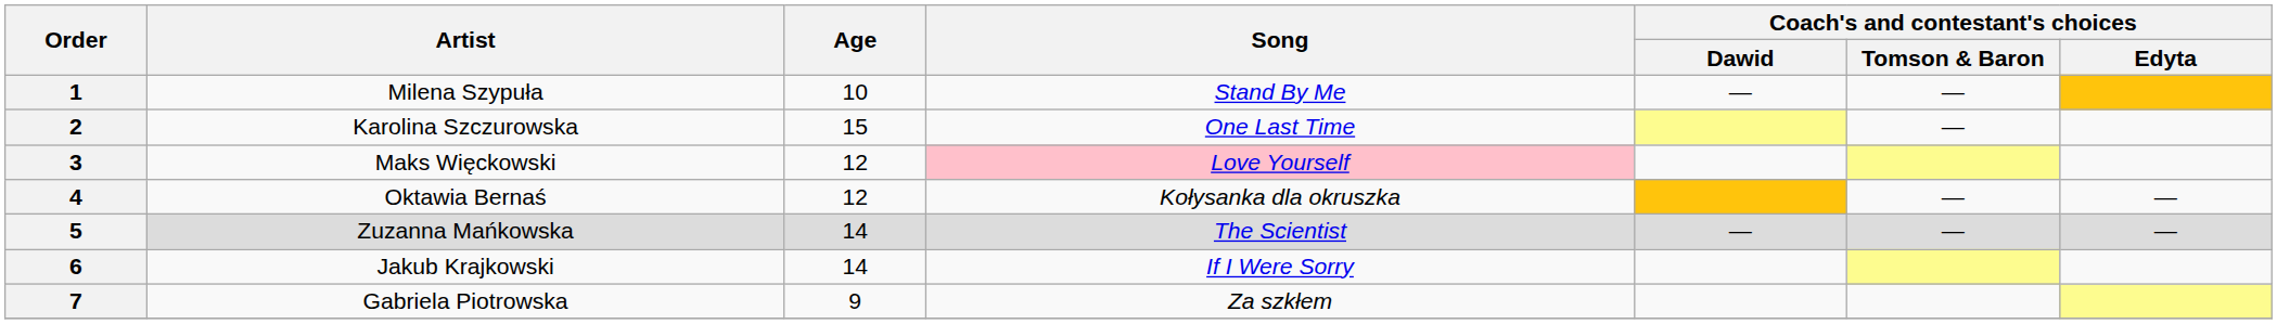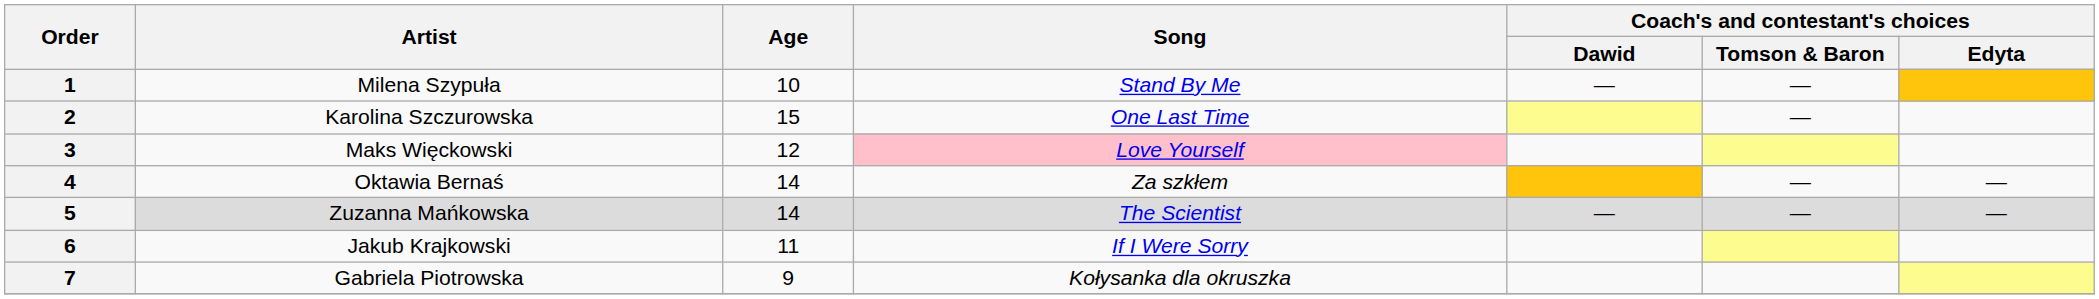4 | Age: 12 -> 14
4 | Song: Kołysanka dla okruszka -> Za szkłem
6 | Age: 14 -> 11
7 | Song: Za szkłem -> Kołysanka dla okruszka
